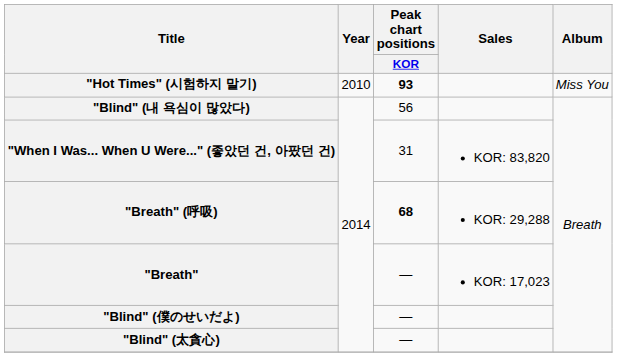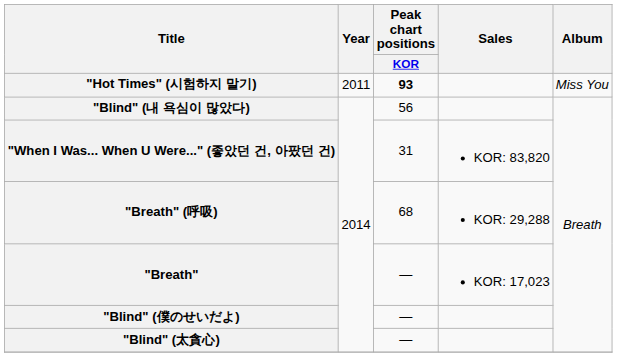"Hot Times" (시험하지 말기) | Year: 2010 -> 2011
"Breath" (呼吸) | Peak chart positions / KOR: bold -> normal
